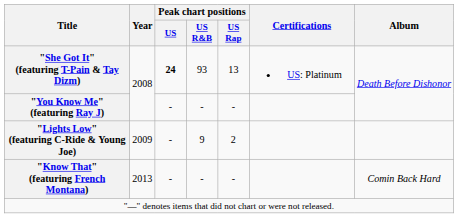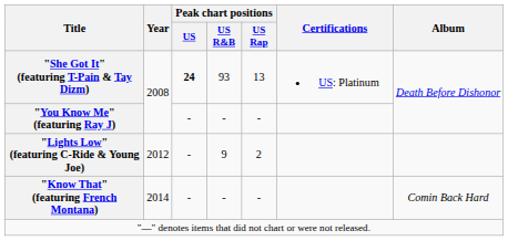"Lights Low" (featuring C-Ride & Young Joe) | Year: 2009 -> 2012
"Know That" (featuring French Montana) | Year: 2013 -> 2014
